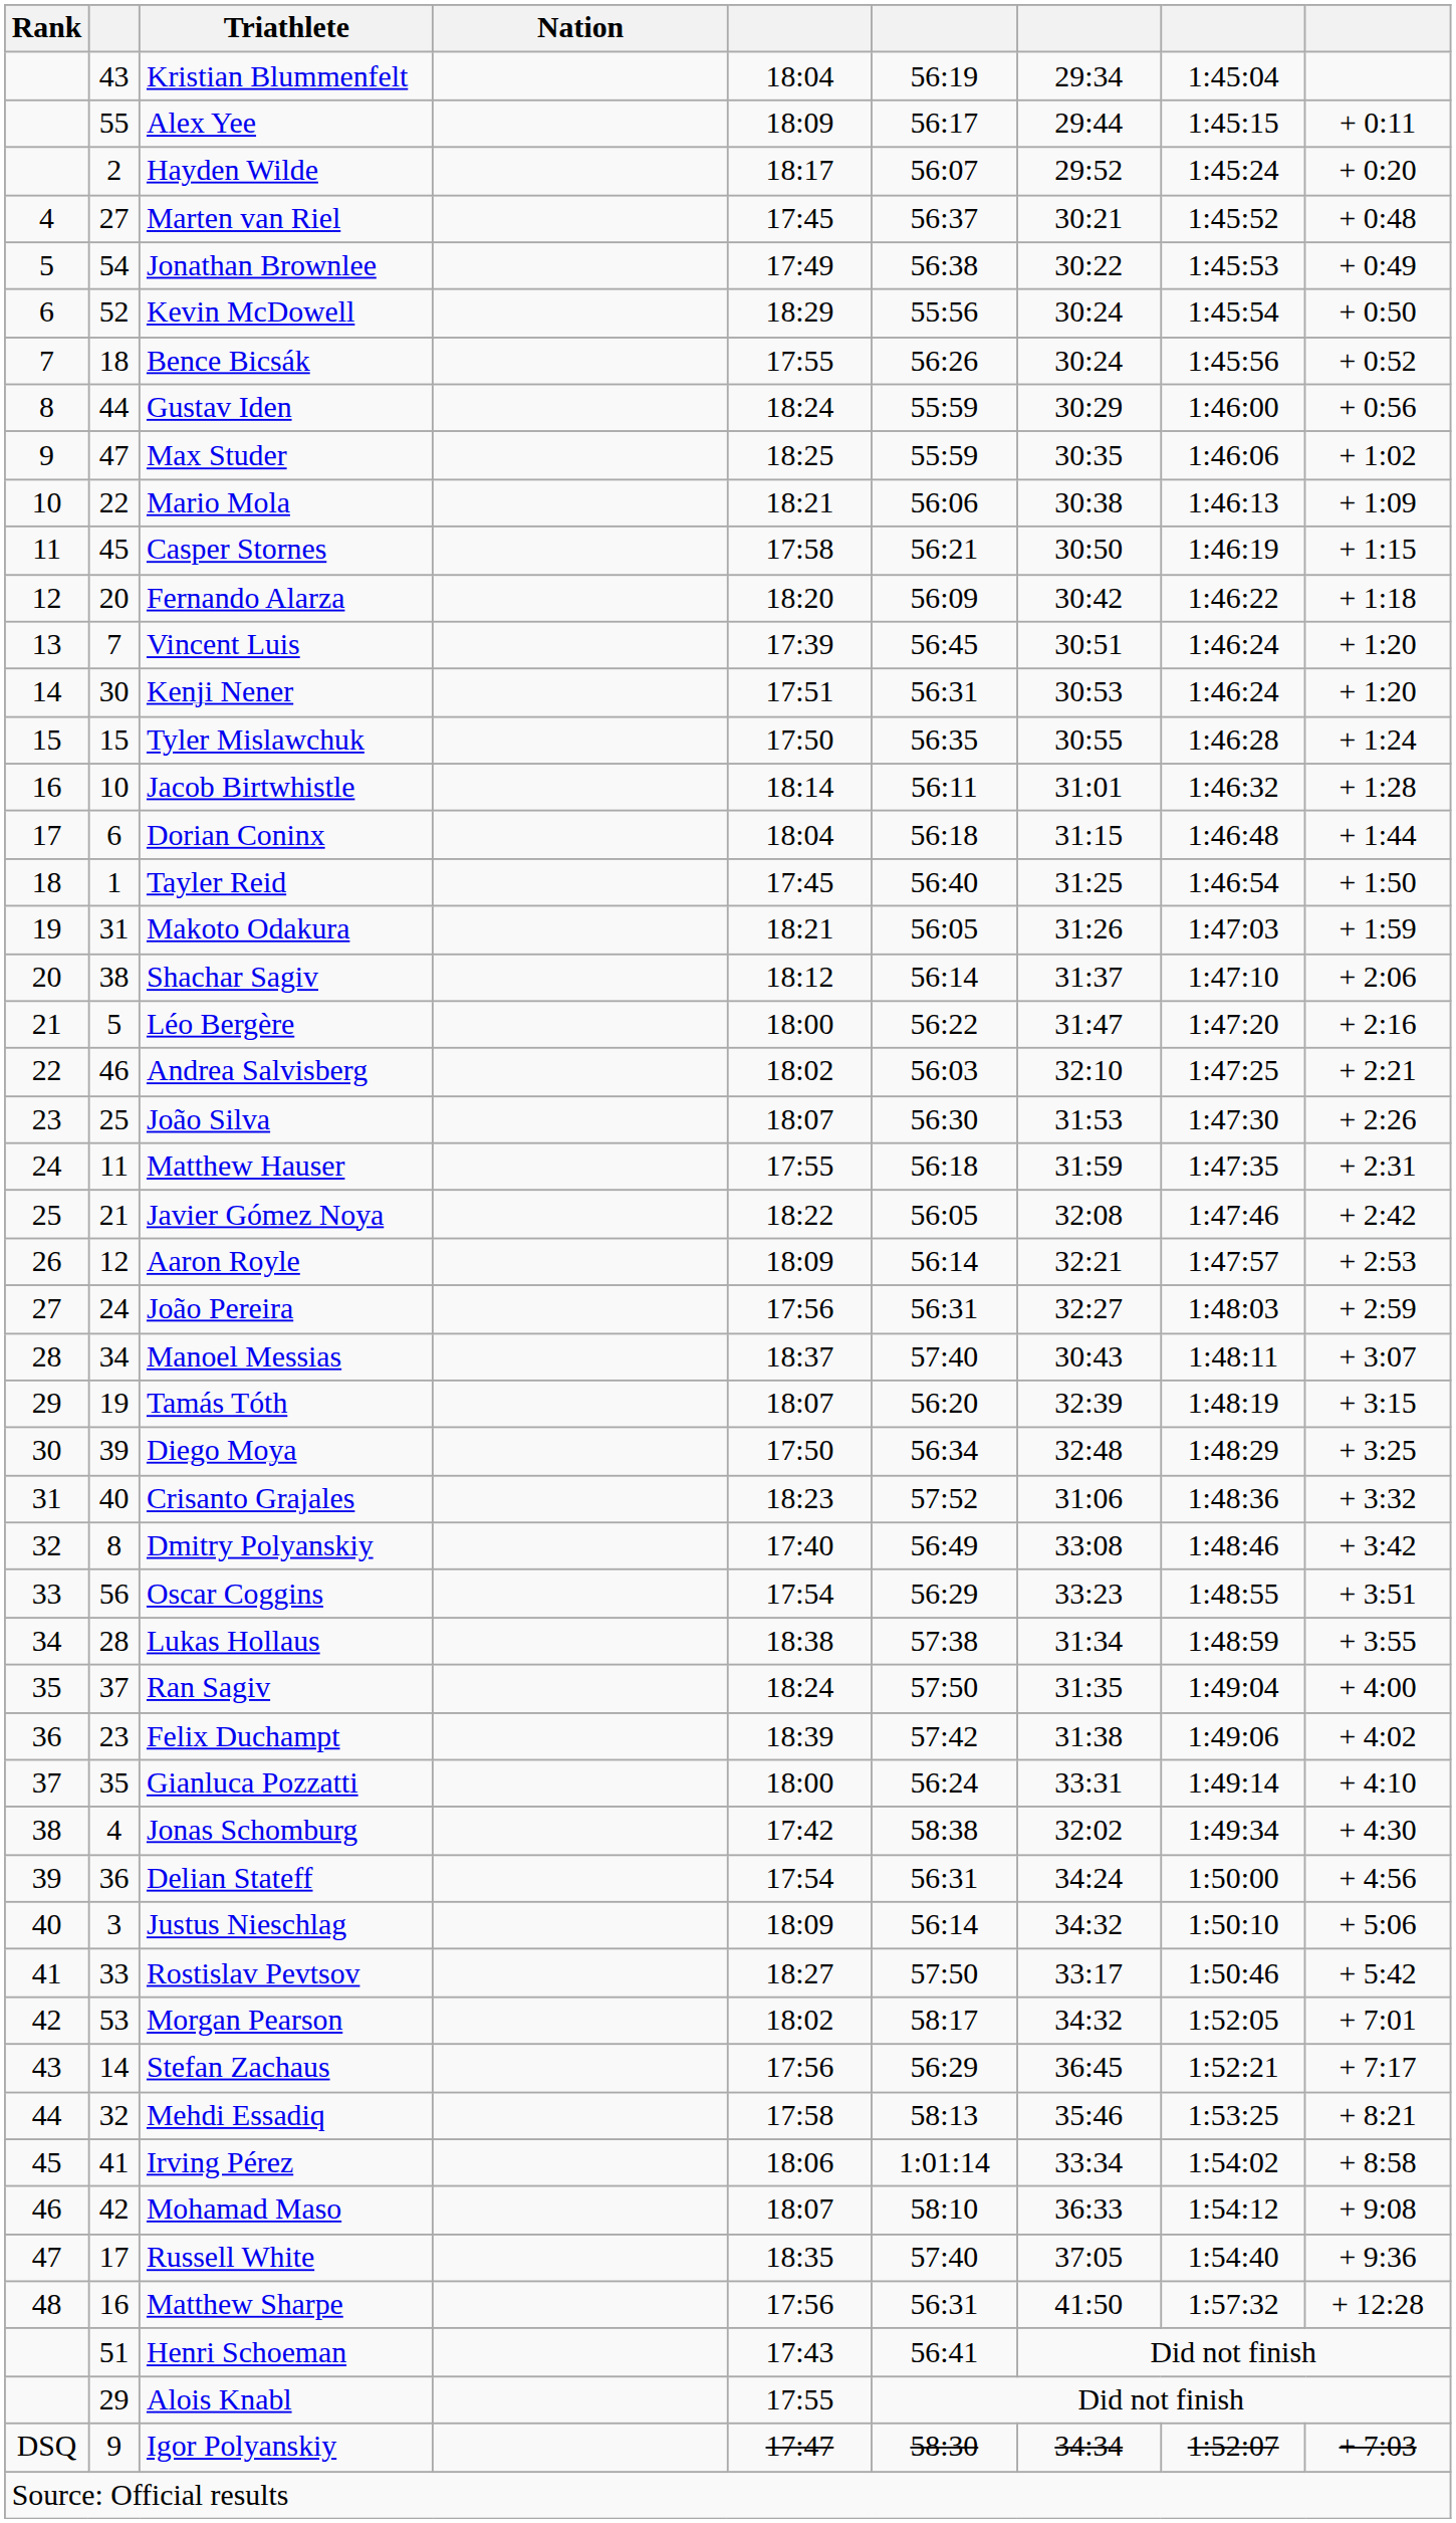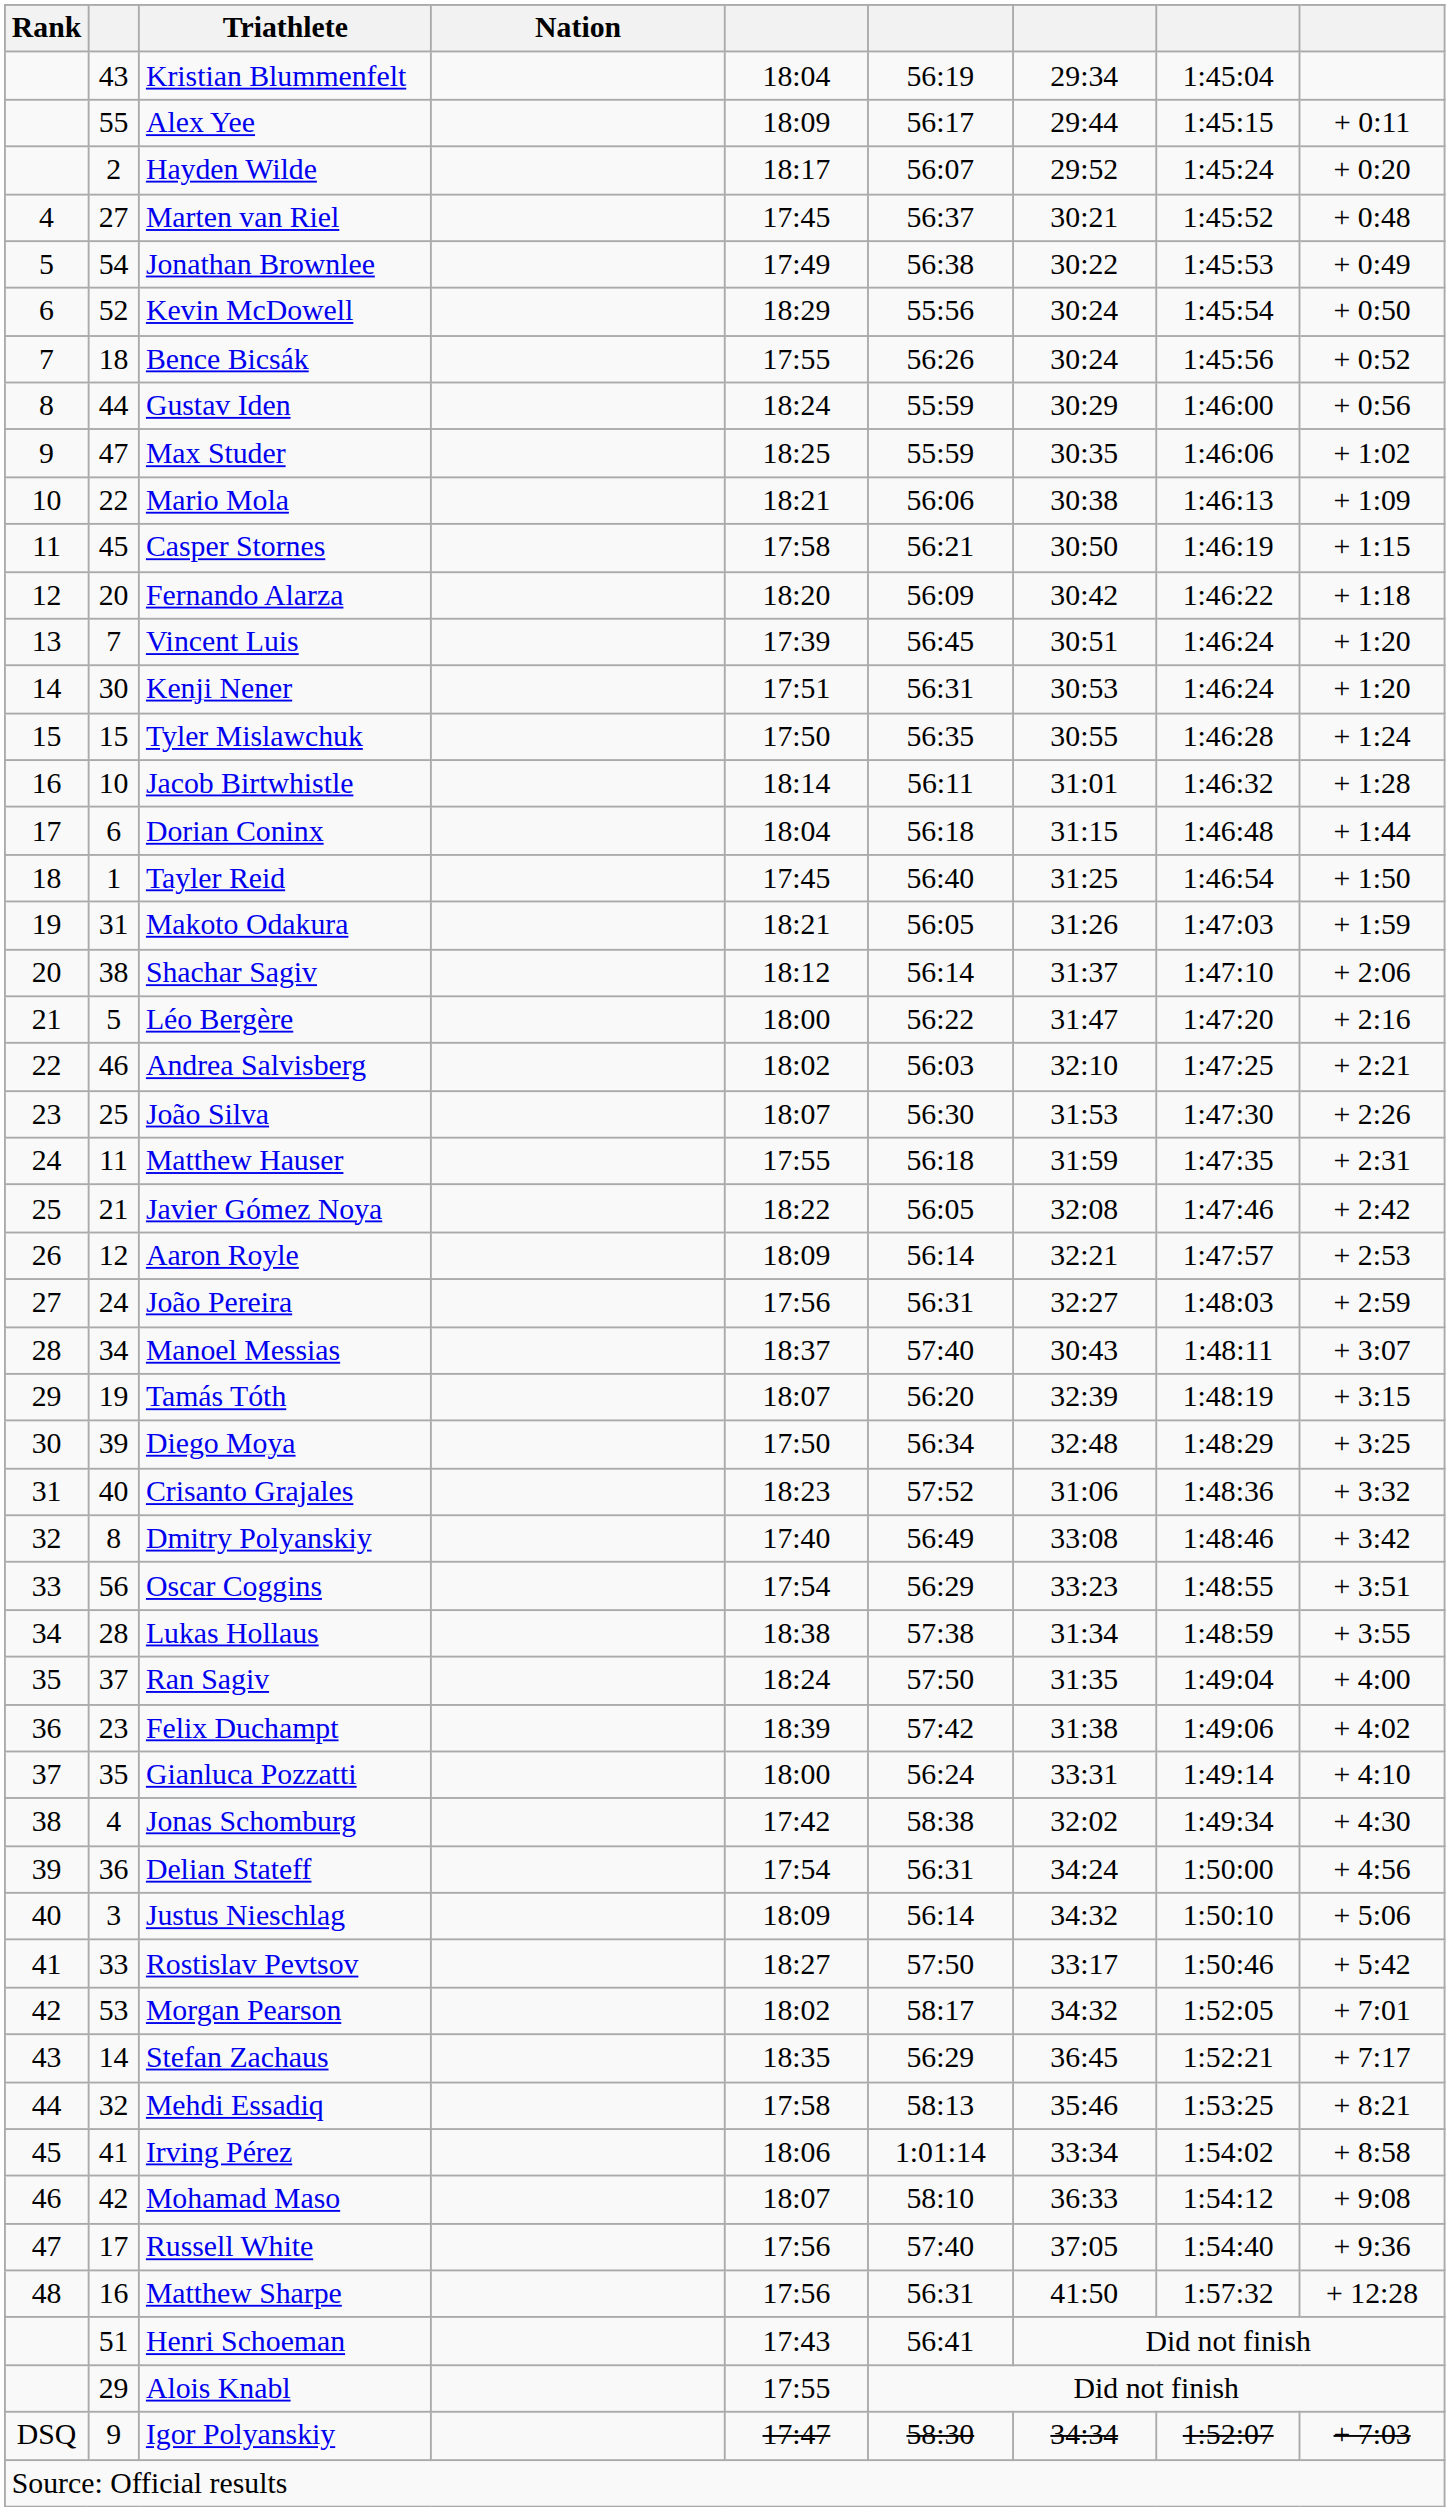Stefan Zachaus | column 5: 17:56 -> 18:35
Russell White | column 5: 18:35 -> 17:56
